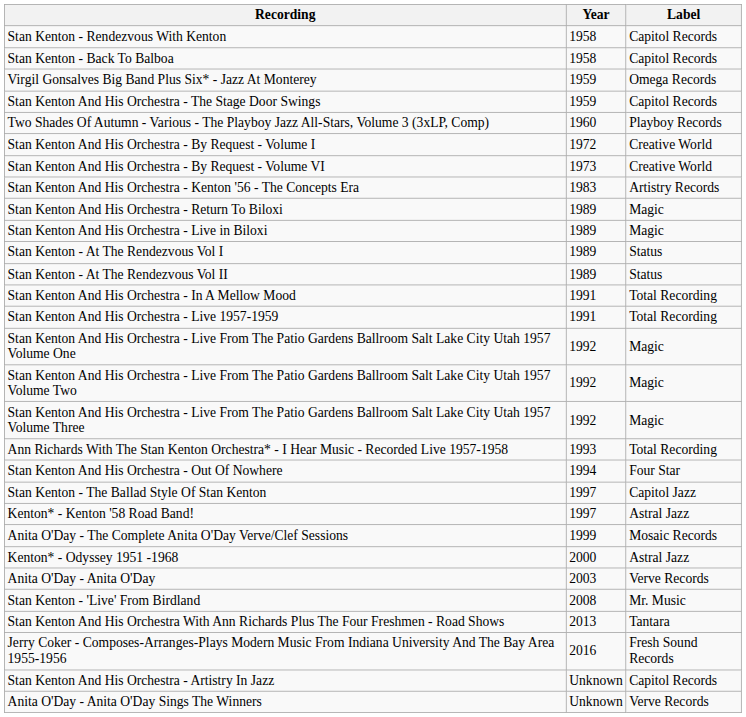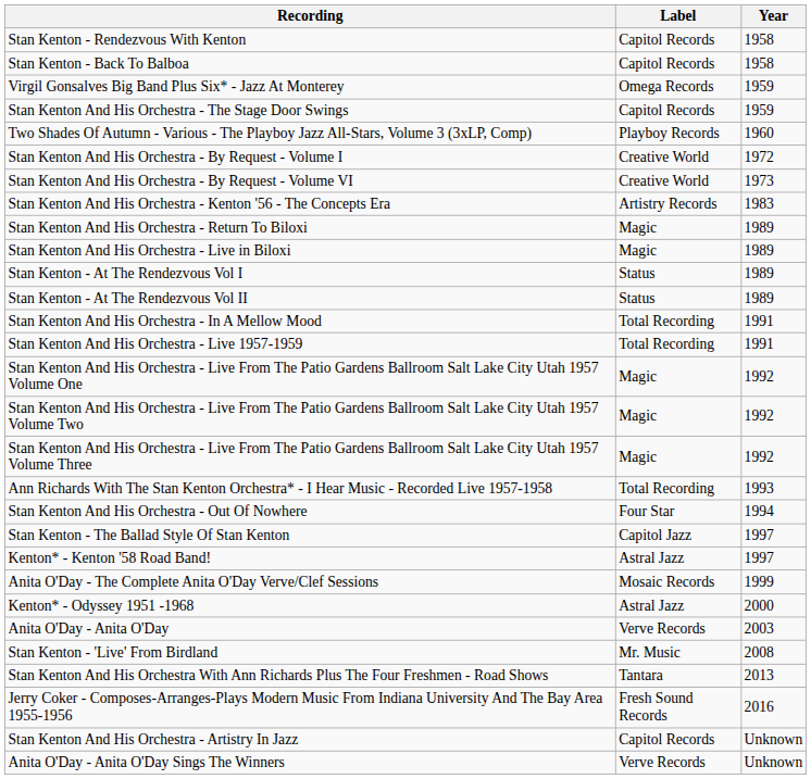columns swapped: Label <-> Year
